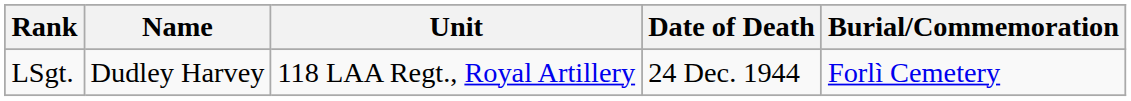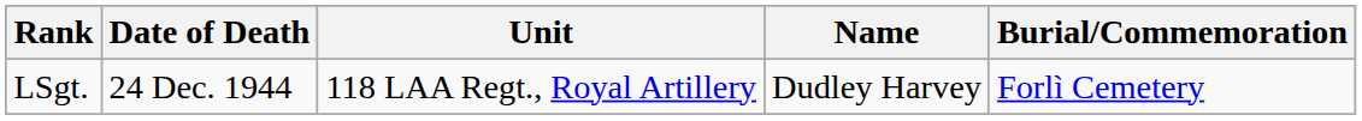columns swapped: Name <-> Date of Death
